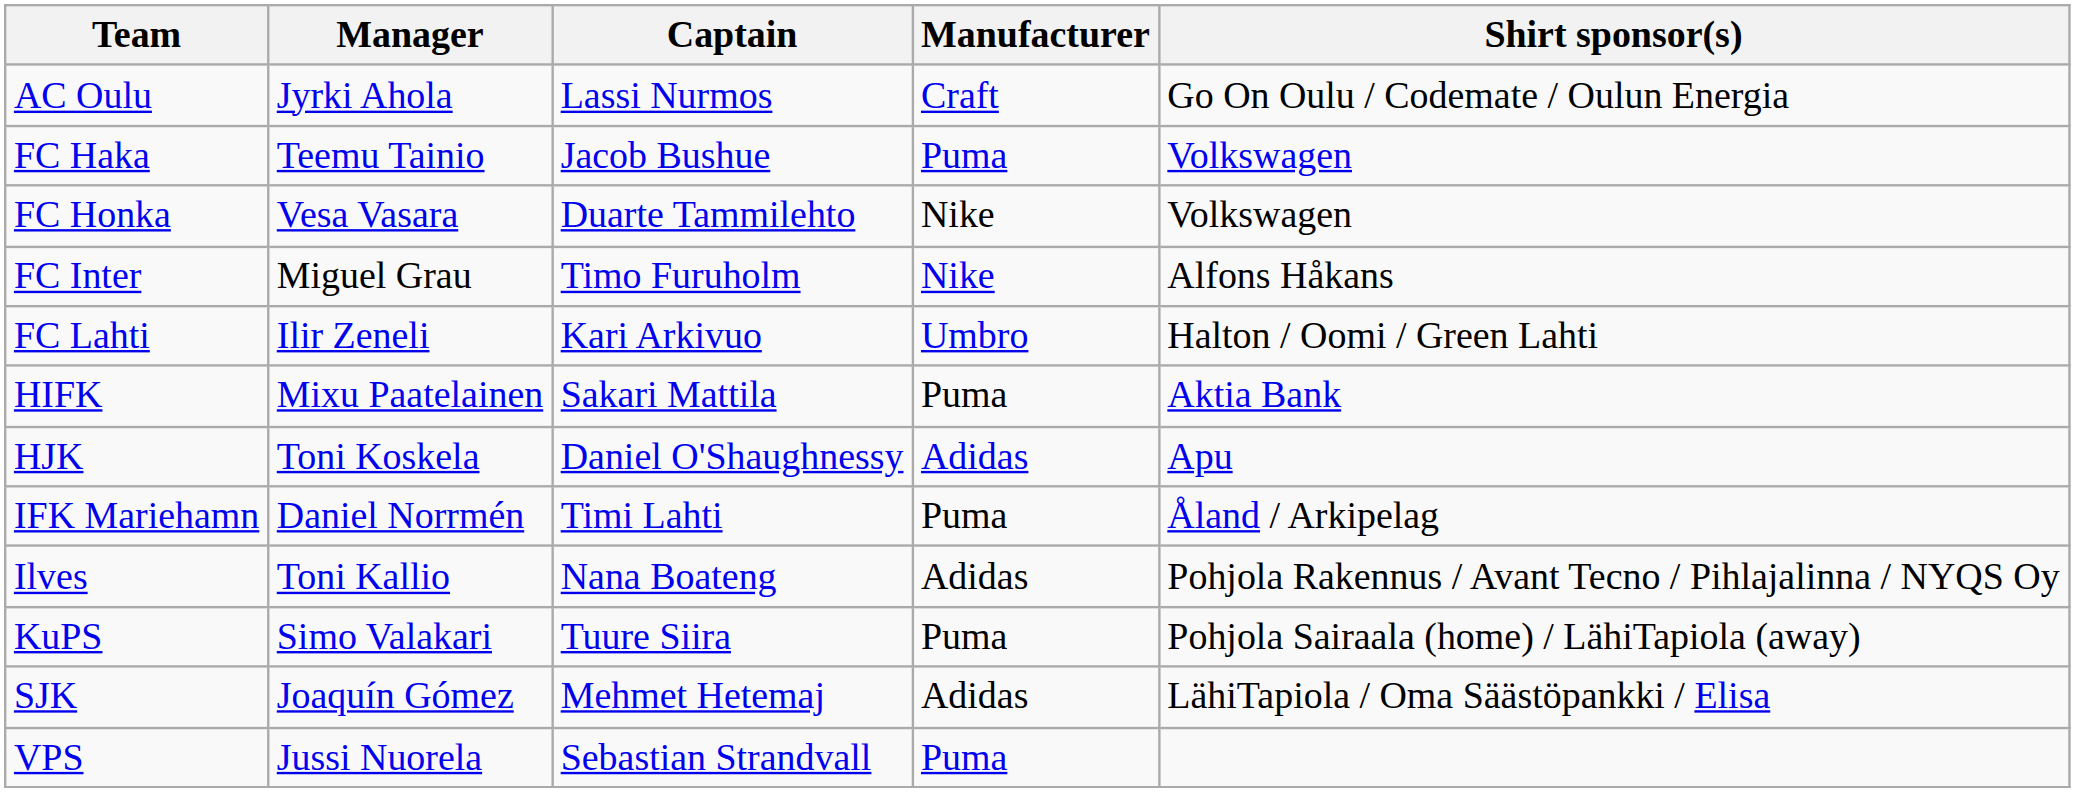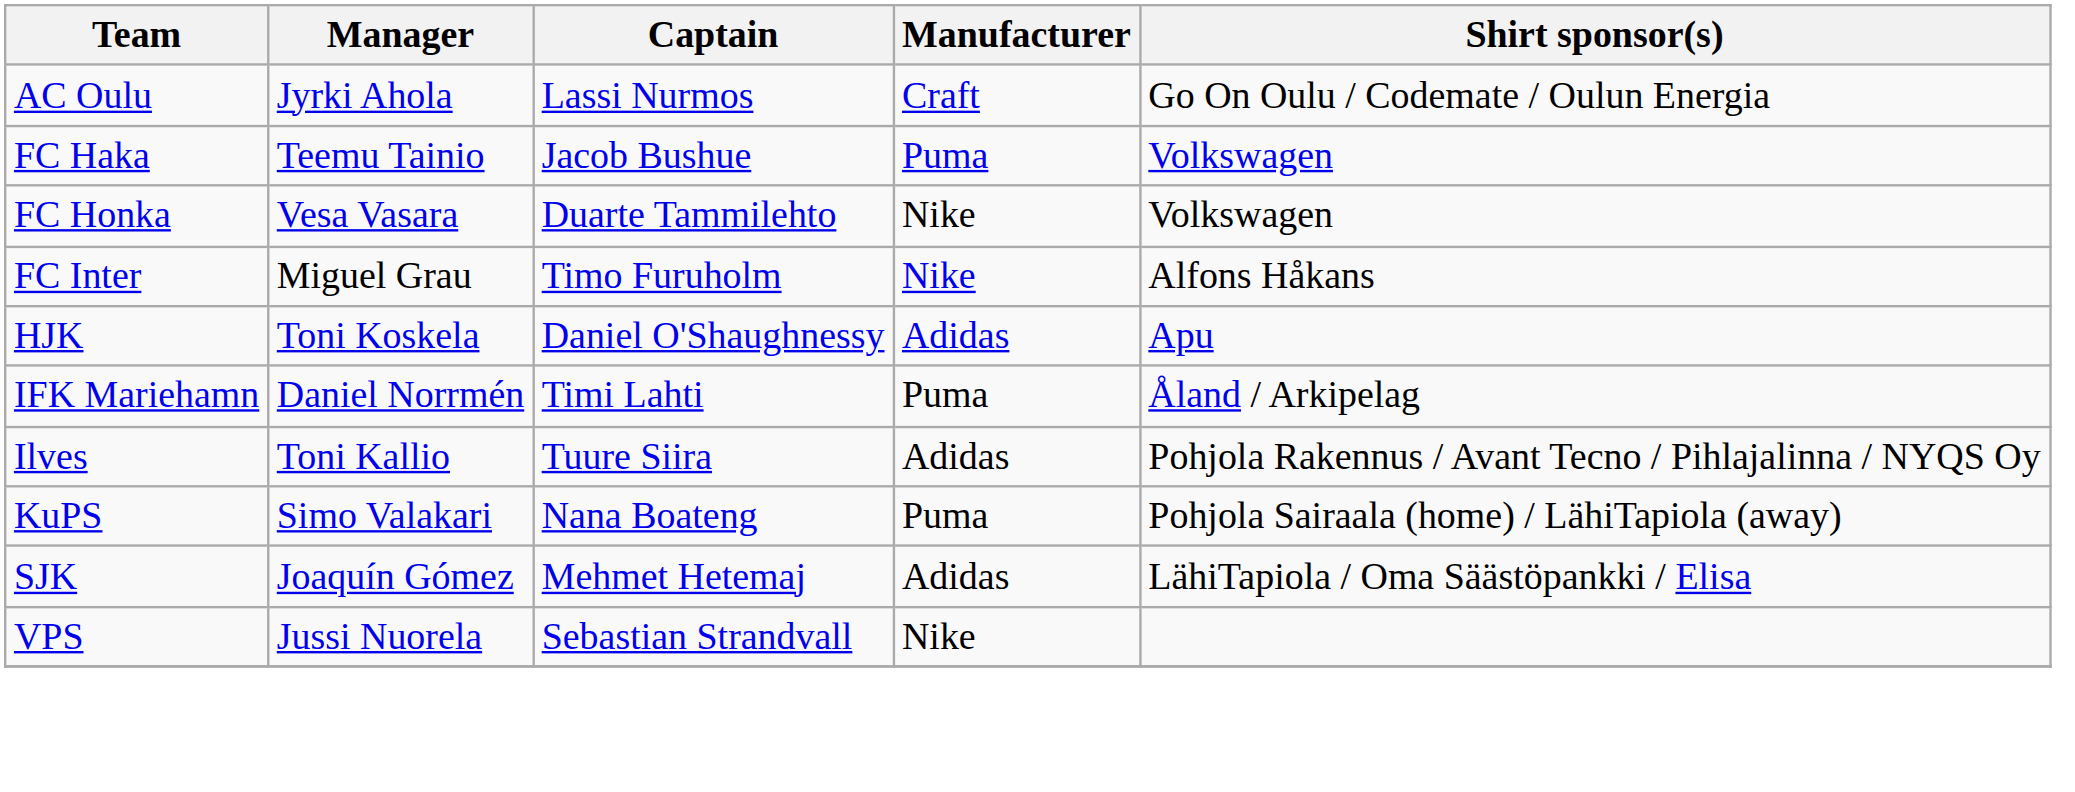- row: FC Lahti | Ilir Zeneli | Kari Arkivuo | Umbro | Halton / Oomi / Green Lahti
- row: HIFK | Mixu Paatelainen | Sakari Mattila | Puma | Aktia Bank
Ilves | Captain: Nana Boateng -> Tuure Siira
KuPS | Captain: Tuure Siira -> Nana Boateng
VPS | Manufacturer: Puma -> Nike
